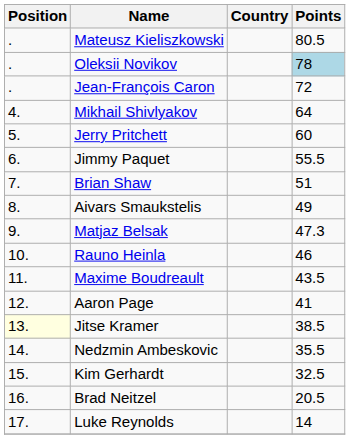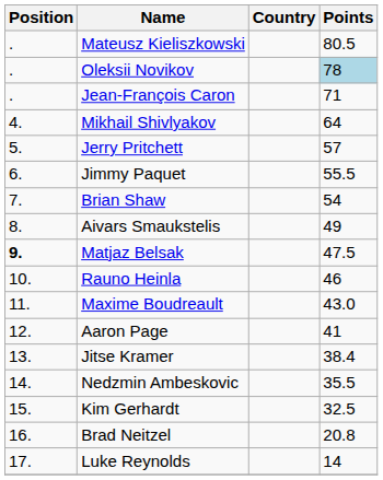Jean-François Caron | Points: 72 -> 71
Jerry Pritchett | Points: 60 -> 57
Brian Shaw | Points: 51 -> 54
Matjaz Belsak | Position: normal -> bold
Matjaz Belsak | Points: 47.3 -> 47.5
Maxime Boudreault | Points: 43.5 -> 43.0
Jitse Kramer | Position: lightyellow background -> no background
Jitse Kramer | Points: 38.5 -> 38.4
Brad Neitzel | Points: 20.5 -> 20.8
